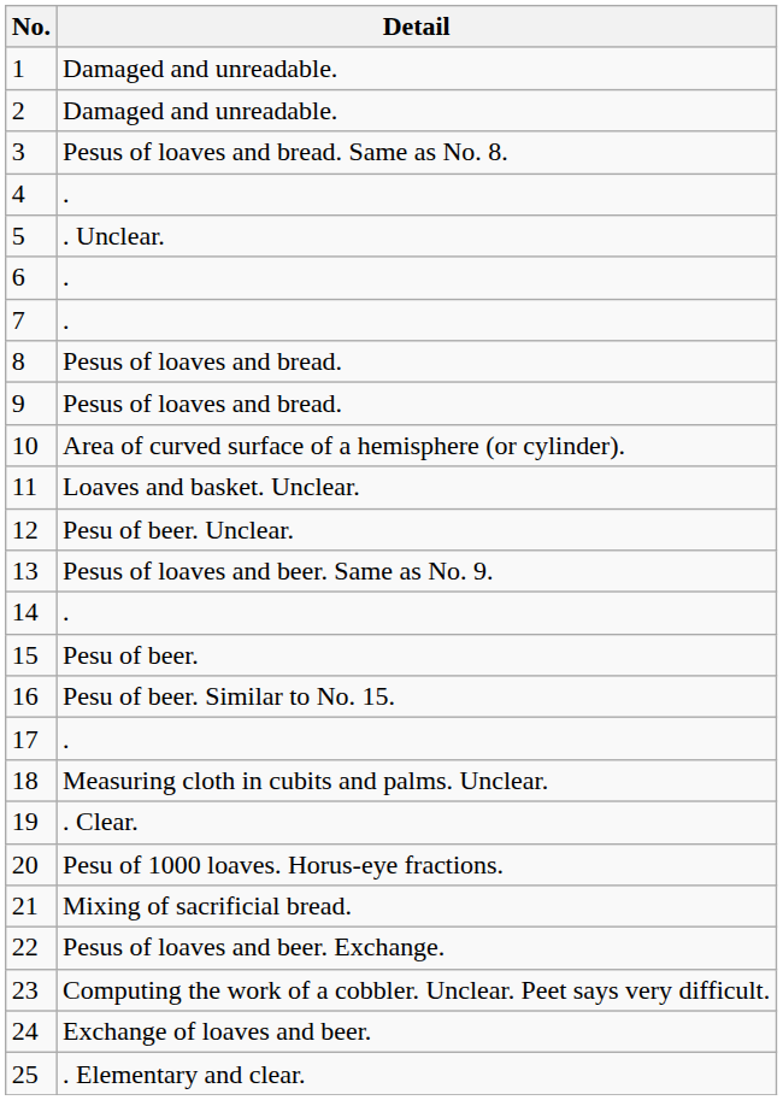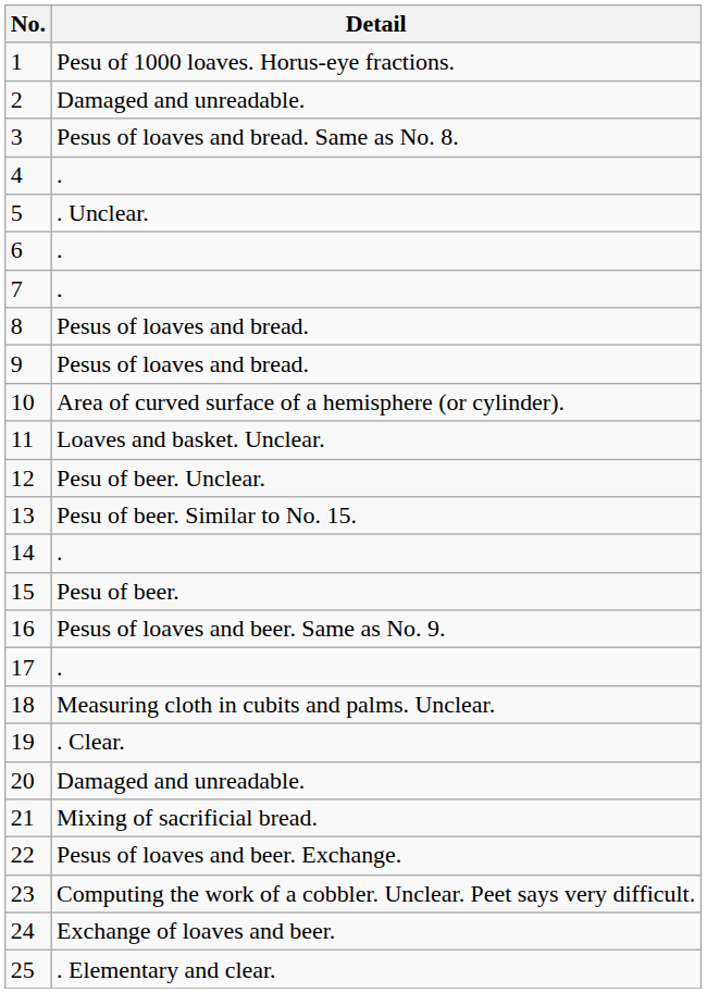1 | Detail: Damaged and unreadable. -> Pesu of 1000 loaves. Horus-eye fractions.
13 | Detail: Pesus of loaves and beer. Same as No. 9. -> Pesu of beer. Similar to No. 15.
16 | Detail: Pesu of beer. Similar to No. 15. -> Pesus of loaves and beer. Same as No. 9.
20 | Detail: Pesu of 1000 loaves. Horus-eye fractions. -> Damaged and unreadable.
